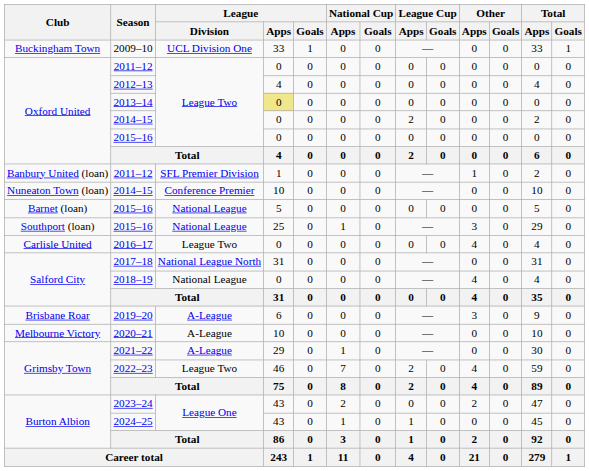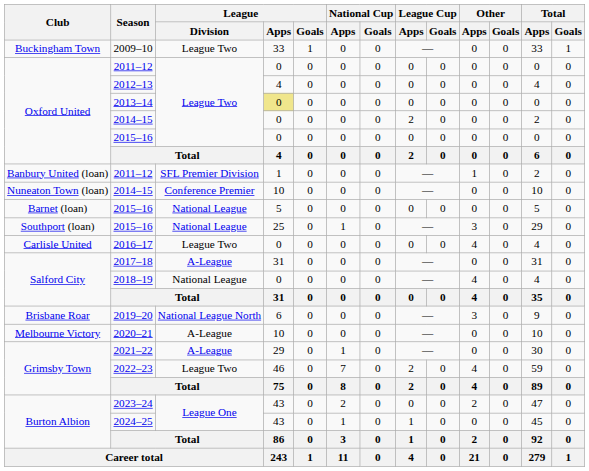2009–10 | League / Division: UCL Division One -> League Two
2017–18 | League / Division: National League North -> A-League
2019–20 | League / Division: A-League -> National League North
